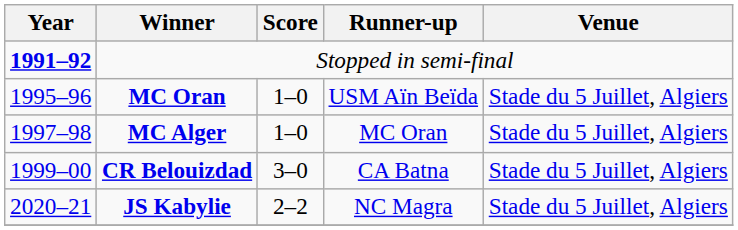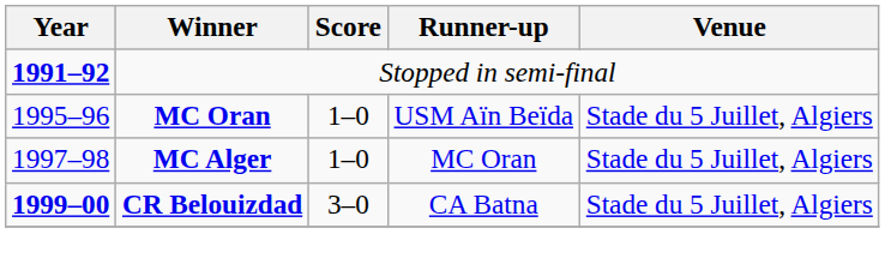CR Belouizdad | Year: normal -> bold
- row: 2020–21 | JS Kabylie | 2–2 | NC Magra | Stade du 5 Juillet, Algiers
